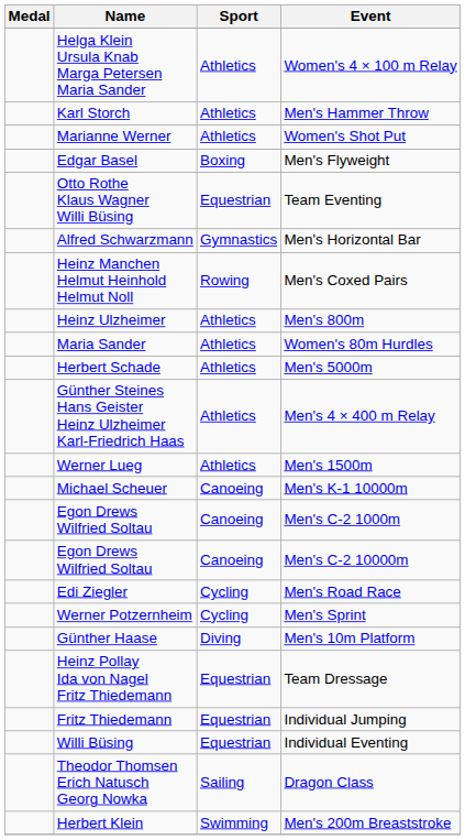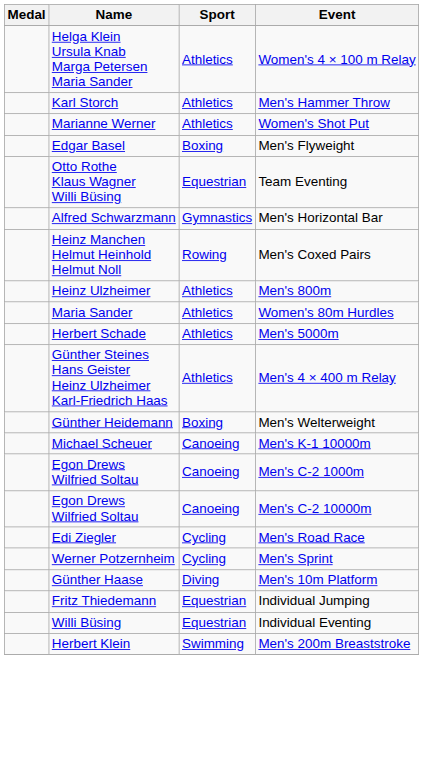- row: Werner Lueg | Athletics | Men's 1500m
+ row: Günther Heidemann | Boxing | Men's Welterweight
- row: Heinz Pollay Ida von Nagel Fritz Thiedemann | Equestrian | Team Dressage
- row: Theodor Thomsen Erich Natusch Georg Nowka | Sailing | Dragon Class
